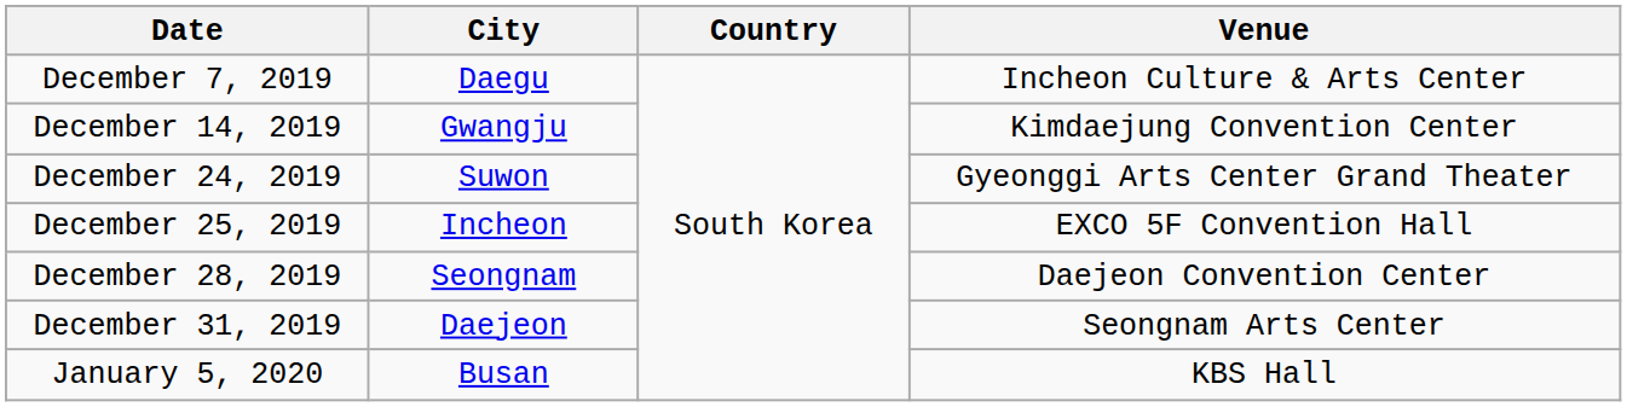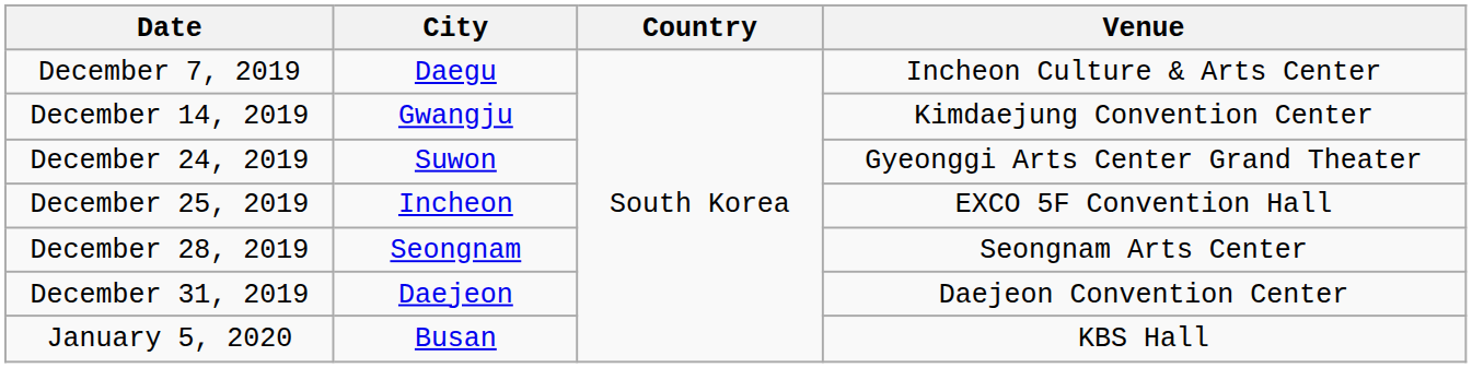December 28, 2019 | Venue: Daejeon Convention Center -> Seongnam Arts Center
December 31, 2019 | Venue: Seongnam Arts Center -> Daejeon Convention Center
